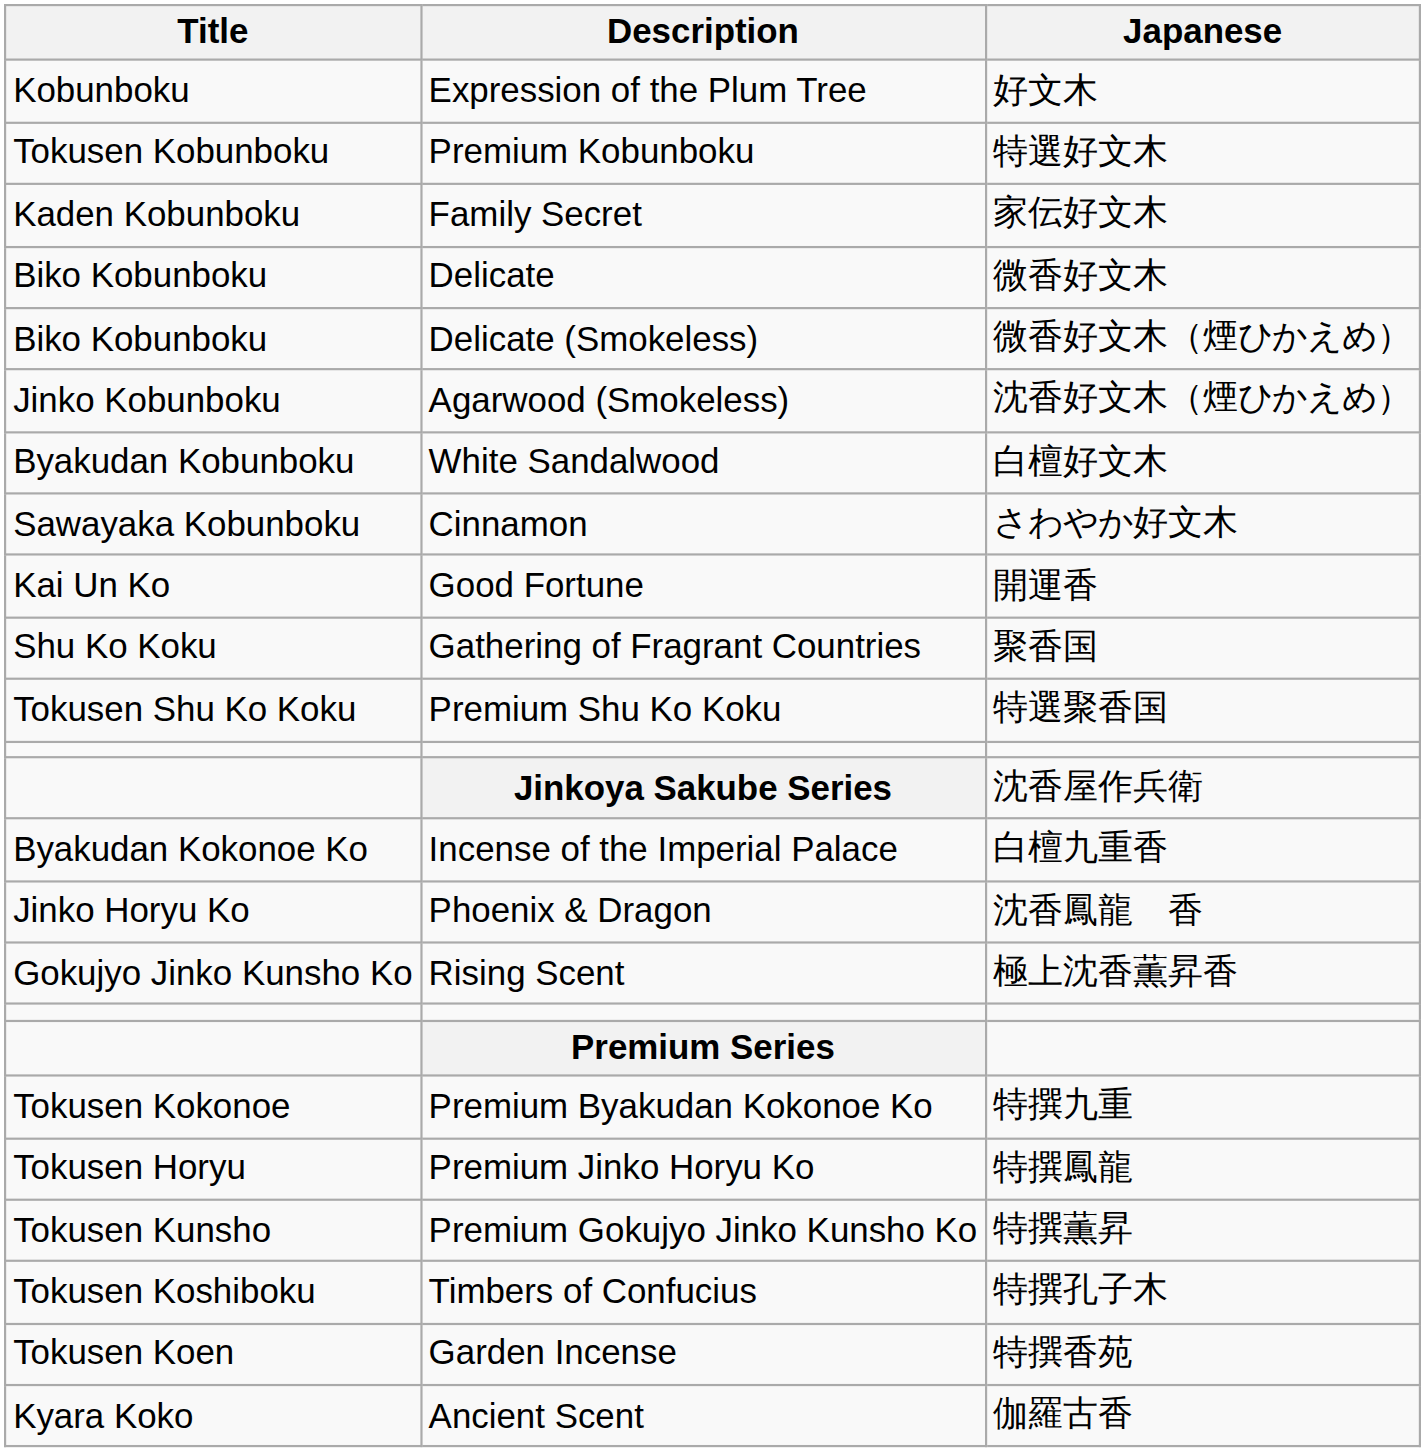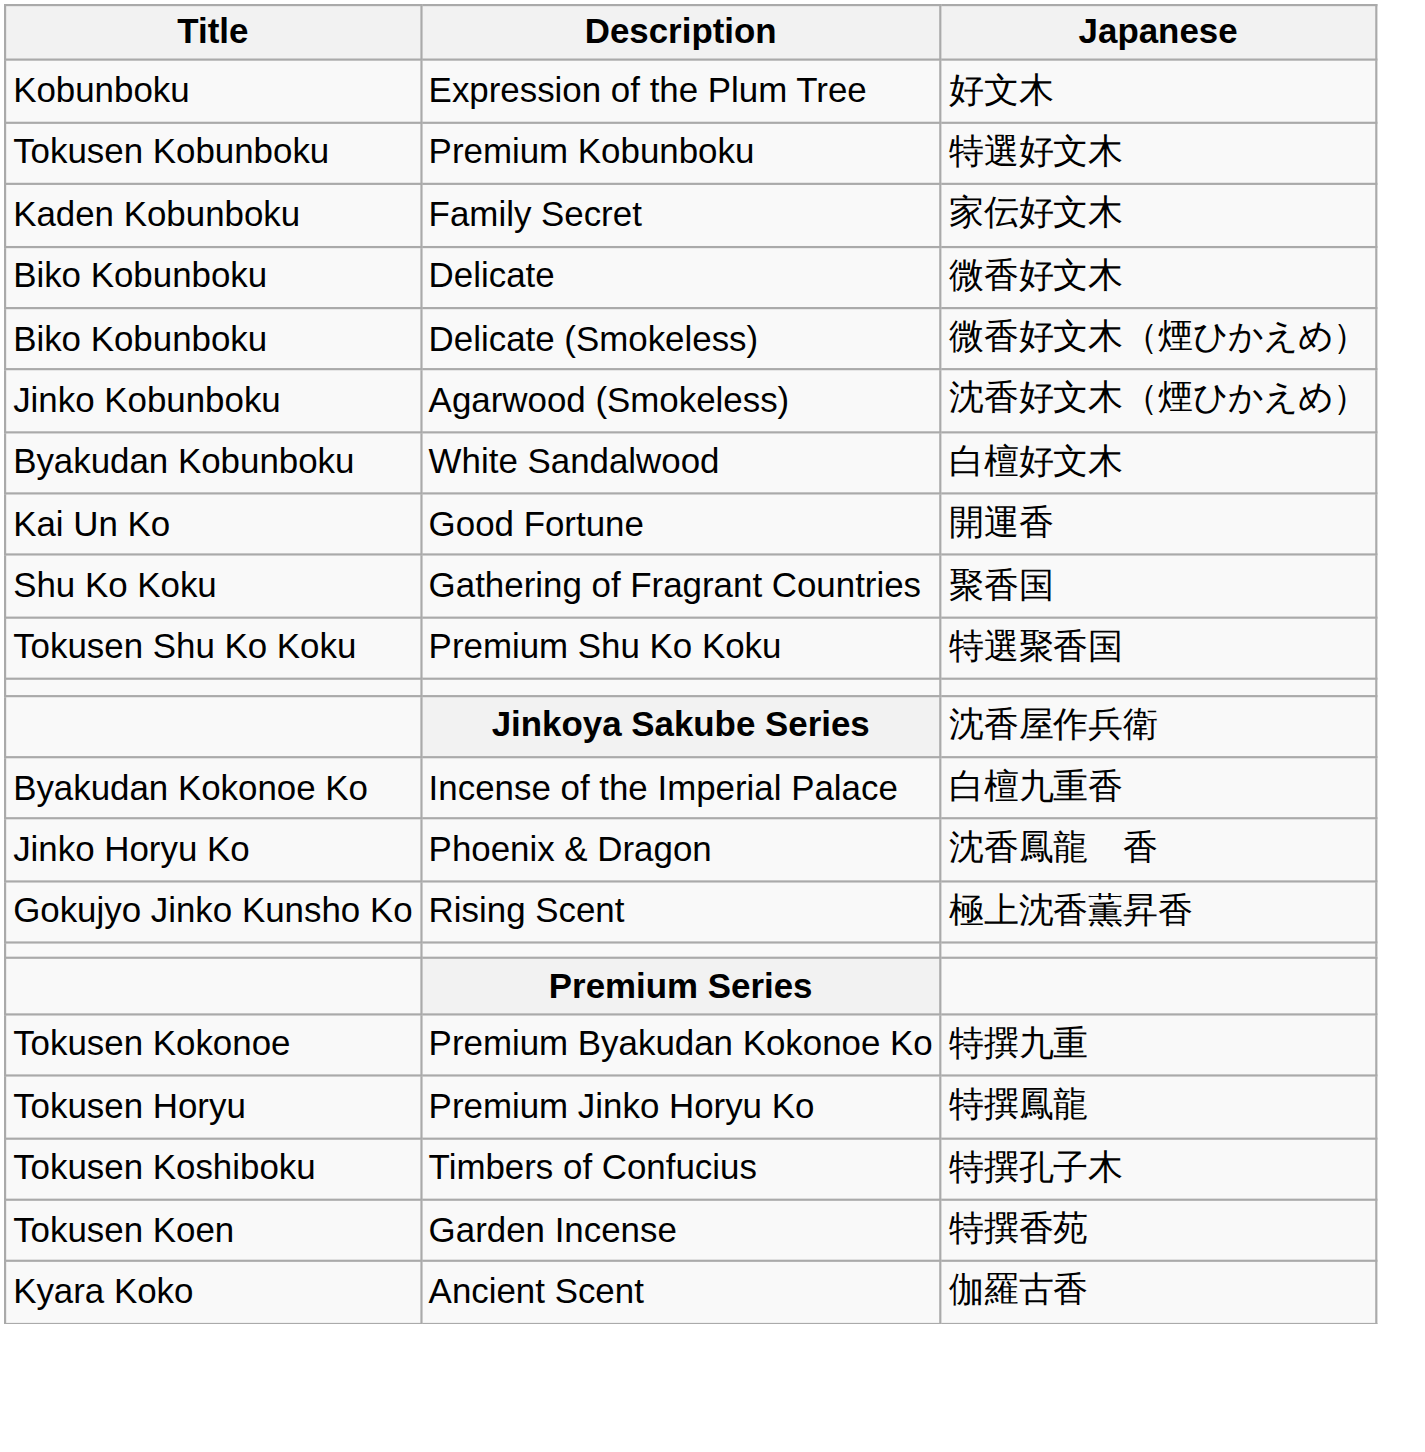- row: Sawayaka Kobunboku | Cinnamon | さわやか好文木
- row: Tokusen Kunsho | Premium Gokujyo Jinko Kunsho Ko | 特撰薫昇
